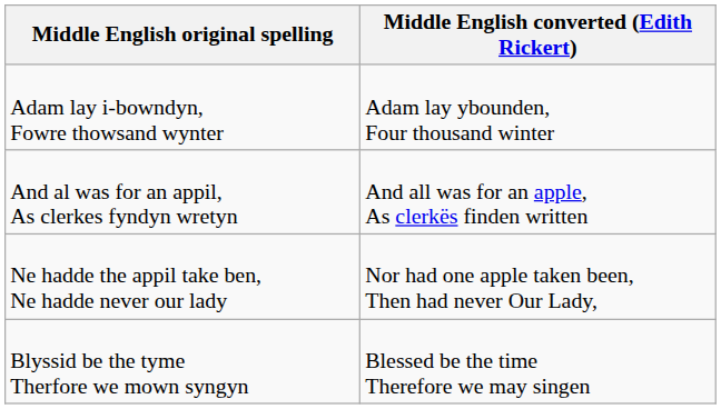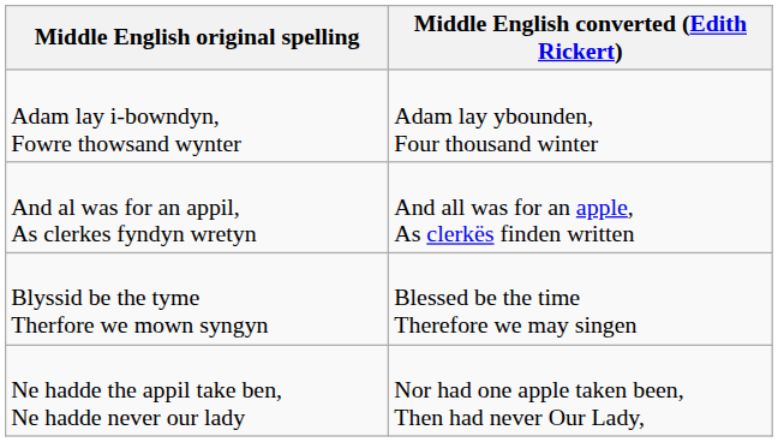rows swapped: Ne hadde the appil take ben, Ne hadde never our lady <-> Blyssid be the tyme Therfore we mown syngyn
